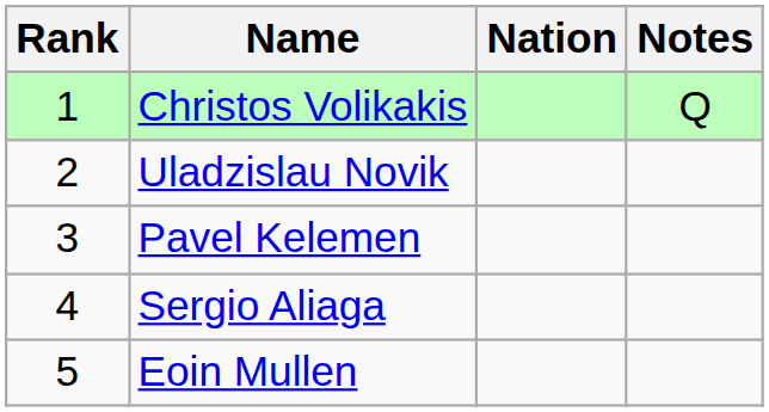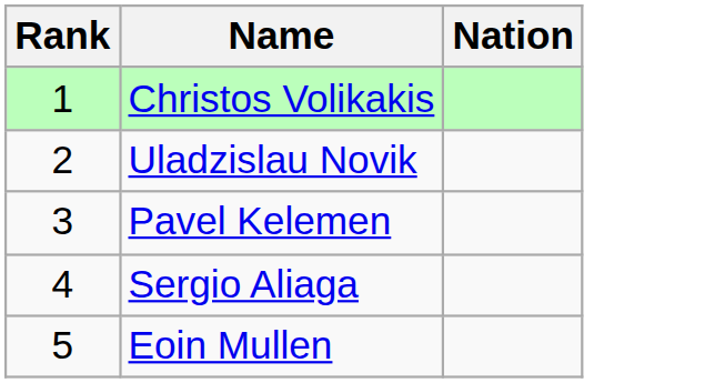- column: Notes | Q
